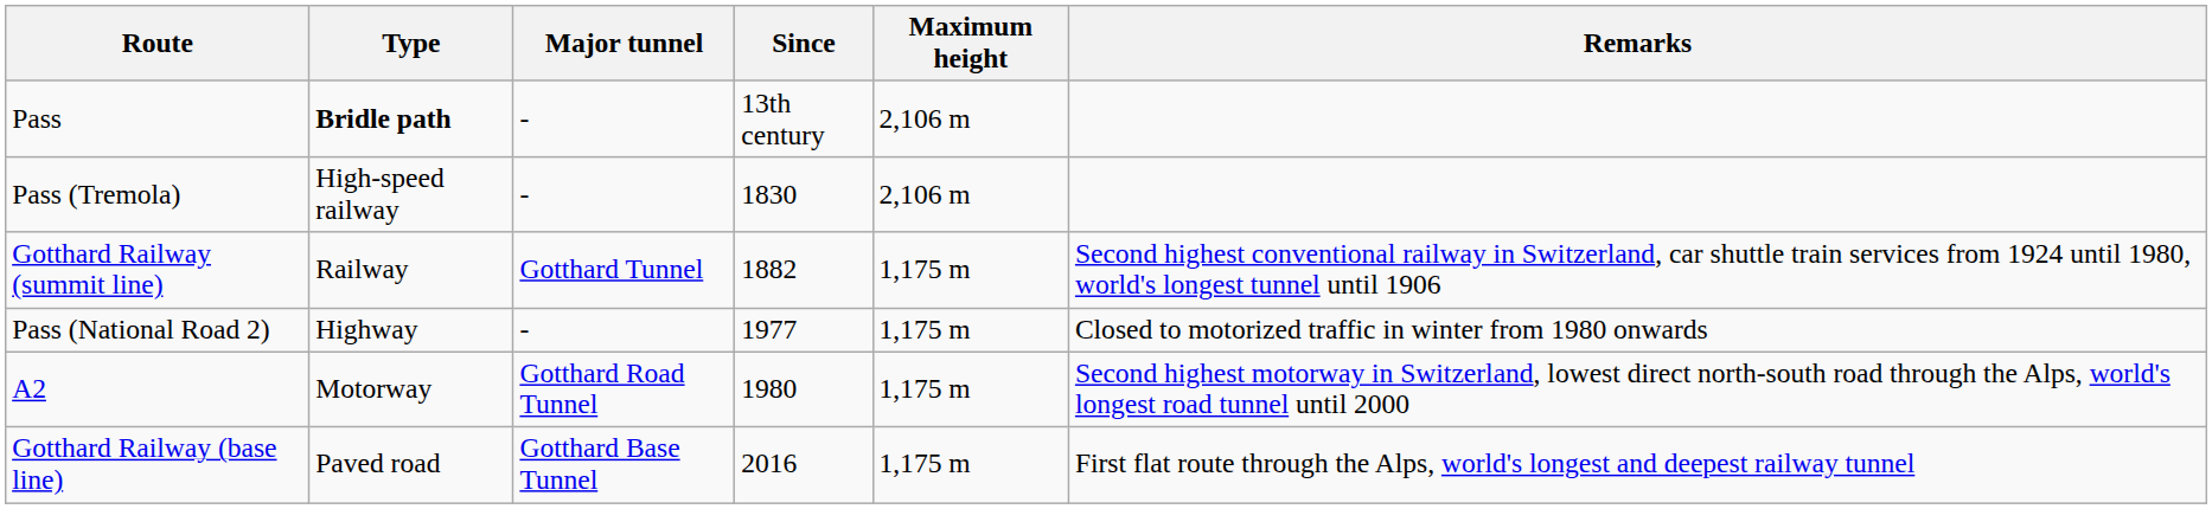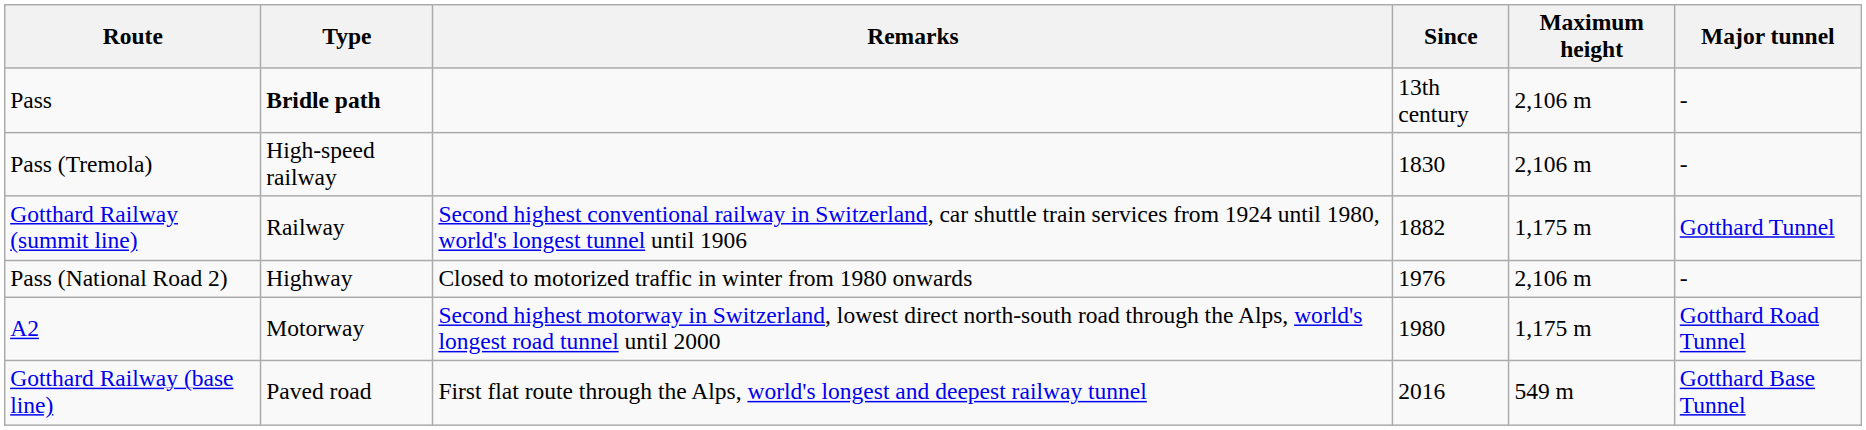columns swapped: Major tunnel <-> Remarks
Pass (National Road 2) | Since: 1977 -> 1976
Pass (National Road 2) | Maximum height: 1,175 m -> 2,106 m
Gotthard Railway (base line) | Maximum height: 1,175 m -> 549 m
